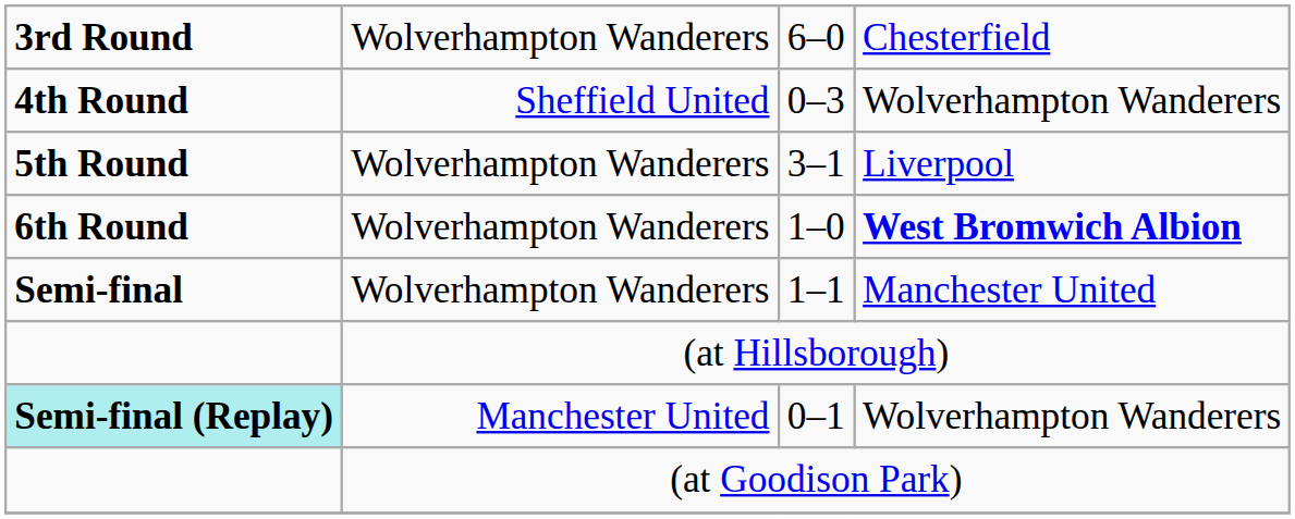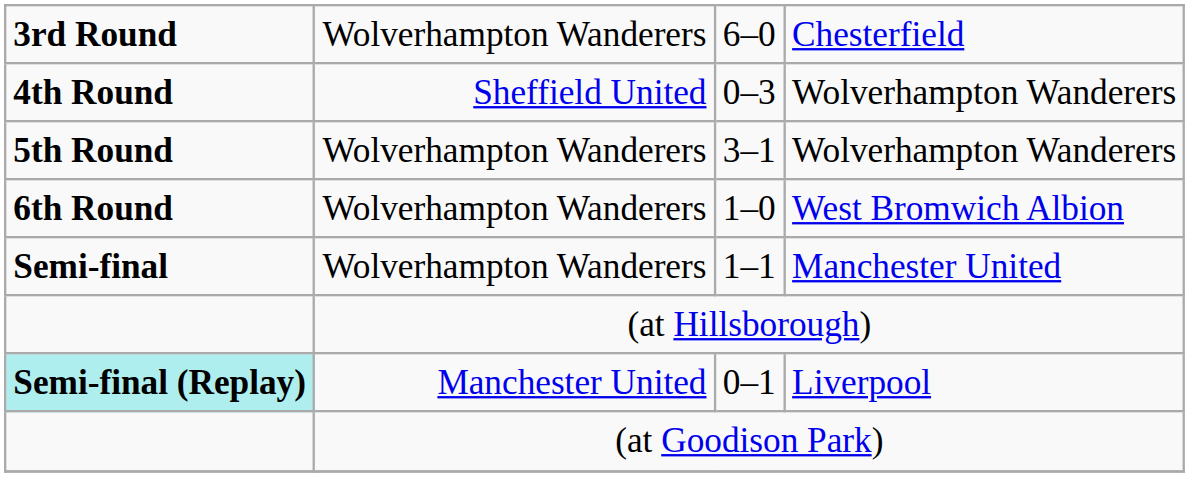3–1 | column 4: Liverpool -> Wolverhampton Wanderers
1–0 | column 4: bold -> normal
0–1 | column 4: Wolverhampton Wanderers -> Liverpool
